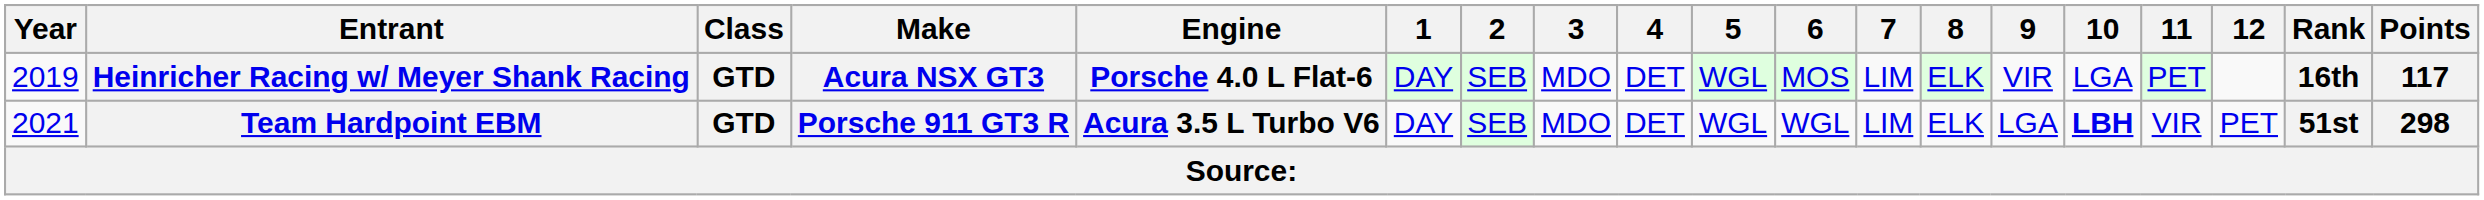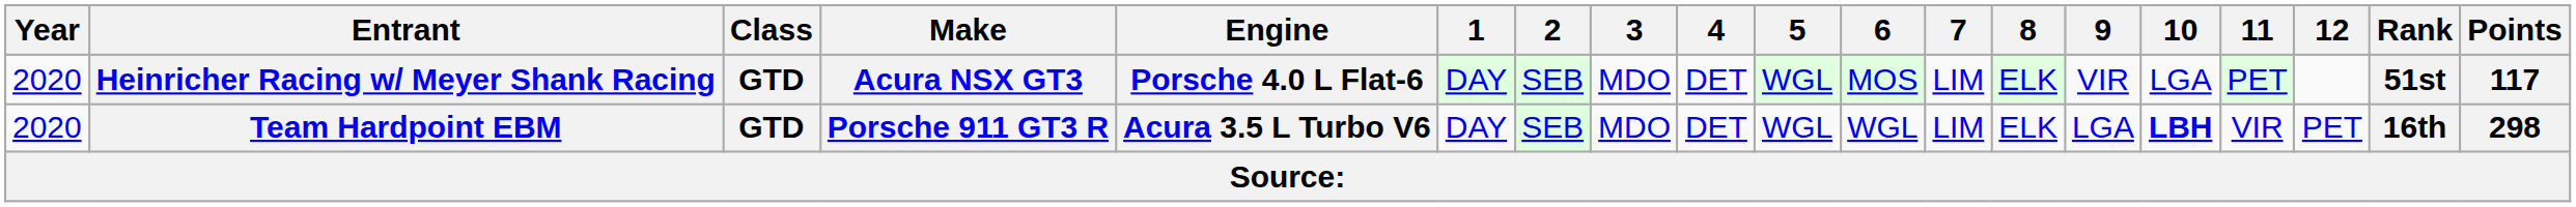Heinricher Racing w/ Meyer Shank Racing | Year: 2019 -> 2020
Heinricher Racing w/ Meyer Shank Racing | Rank: 16th -> 51st
Team Hardpoint EBM | Year: 2021 -> 2020
Team Hardpoint EBM | Rank: 51st -> 16th
